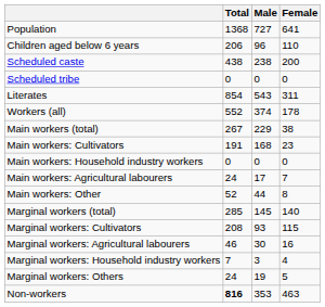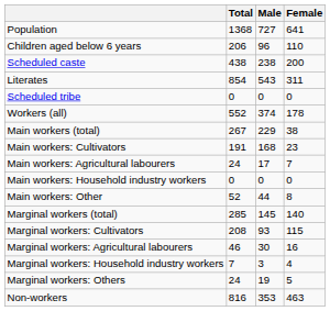rows swapped: Scheduled tribe <-> Literates
rows swapped: Main workers: Agricultural labourers <-> Main workers: Household industry workers
Non-workers | Total: bold -> normal
